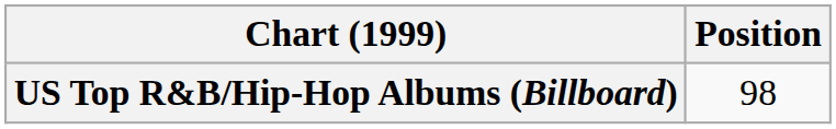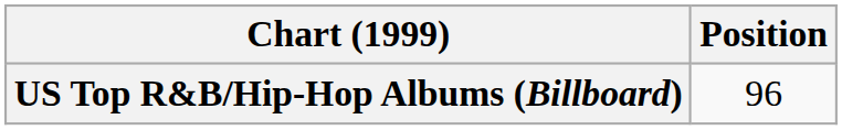US Top R&B/Hip-Hop Albums (Billboard) | Position: 98 -> 96
